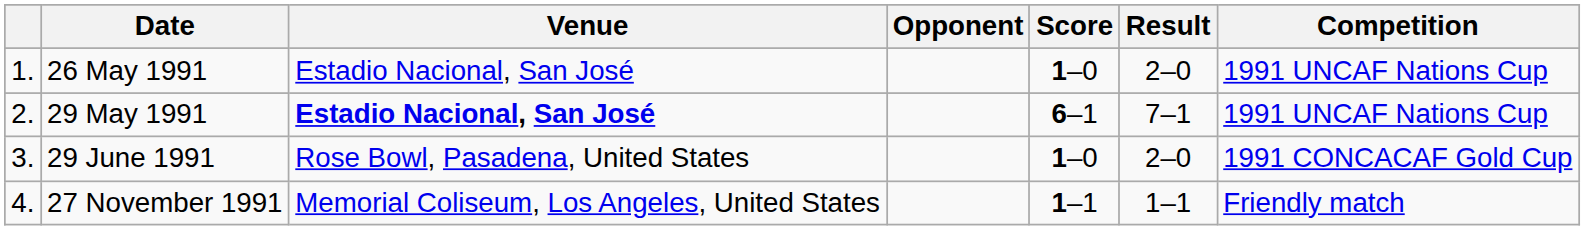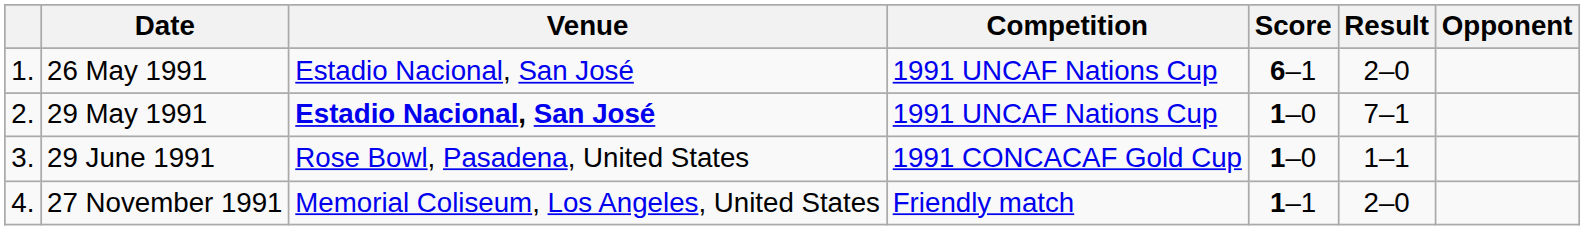columns swapped: Opponent <-> Competition
26 May 1991 | Score: 1–0 -> 6–1
29 May 1991 | Score: 6–1 -> 1–0
29 June 1991 | Result: 2–0 -> 1–1
27 November 1991 | Result: 1–1 -> 2–0
